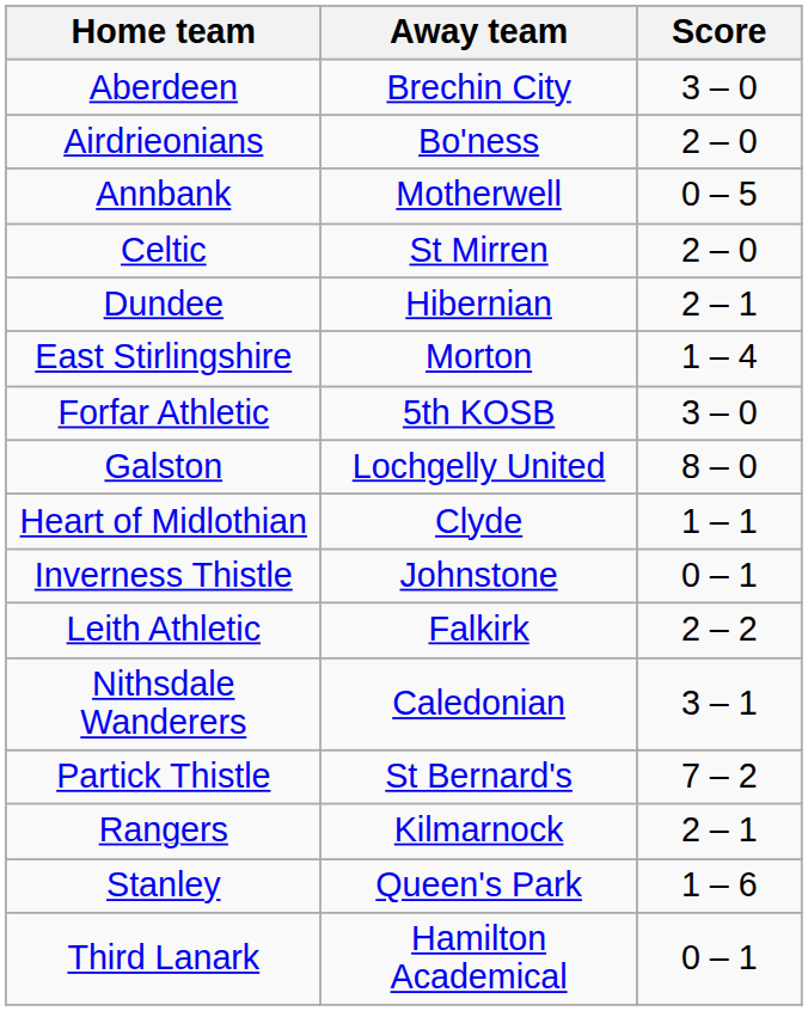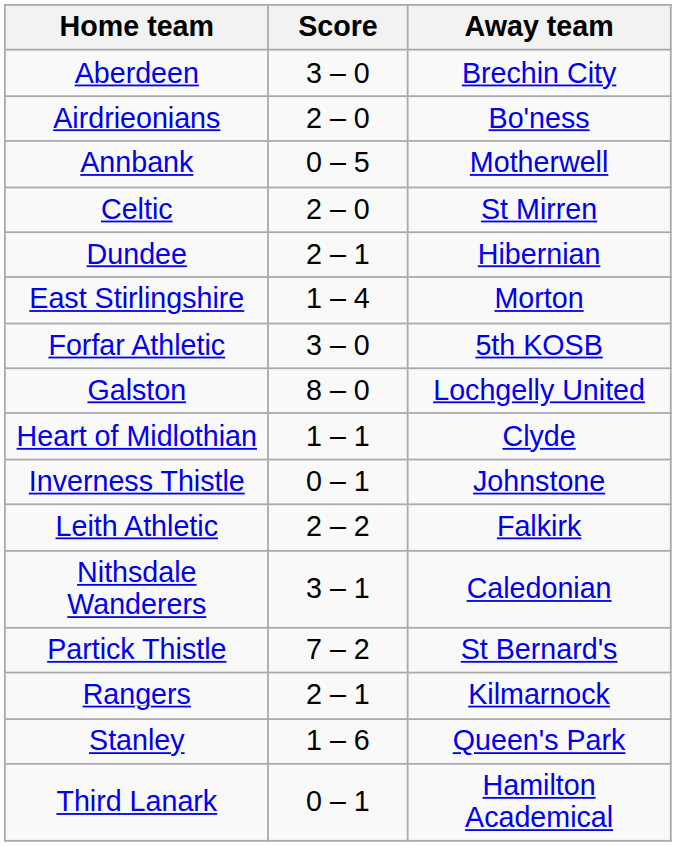columns swapped: Score <-> Away team
